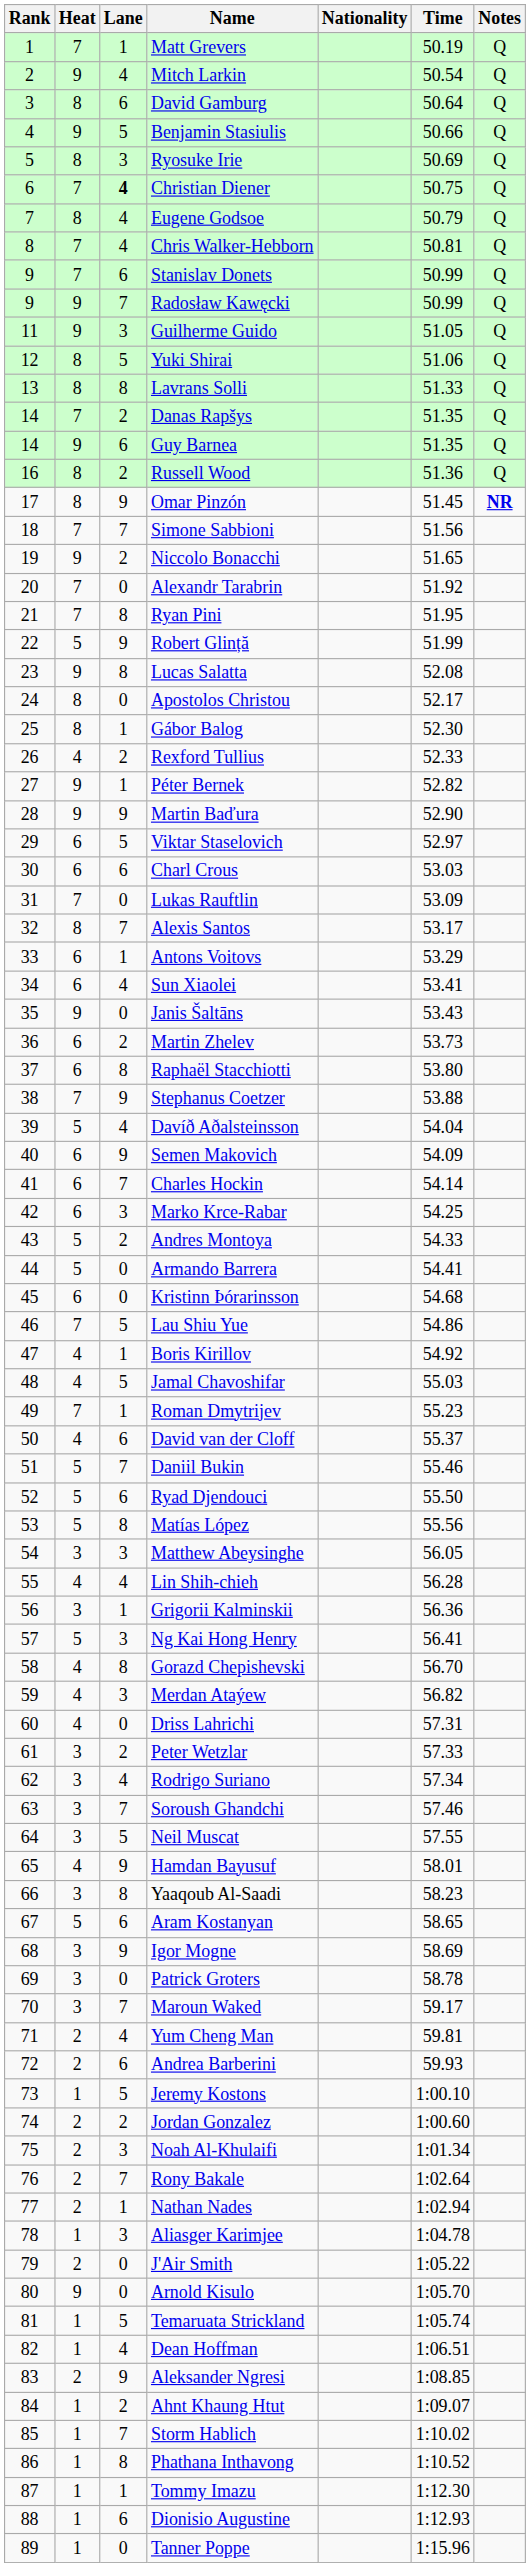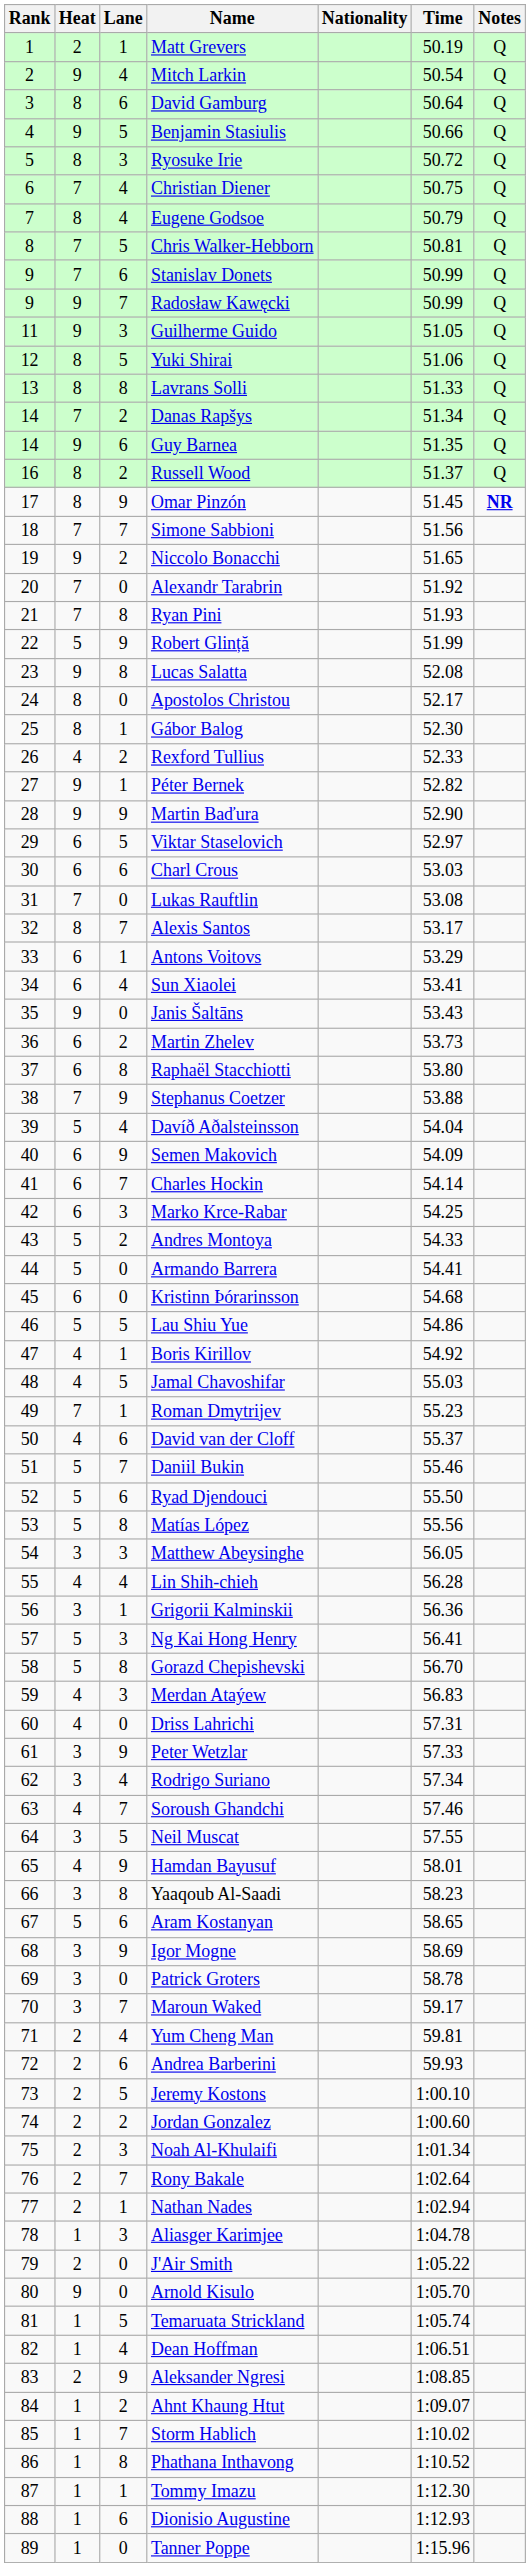Matt Grevers | Heat: 7 -> 2
Ryosuke Irie | Time: 50.69 -> 50.72
Christian Diener | Lane: bold -> normal
Chris Walker-Hebborn | Lane: 4 -> 5
Danas Rapšys | Time: 51.35 -> 51.34
Russell Wood | Time: 51.36 -> 51.37
Ryan Pini | Time: 51.95 -> 51.93
Lukas Rauftlin | Time: 53.09 -> 53.08
Lau Shiu Yue | Heat: 7 -> 5
Gorazd Chepishevski | Heat: 4 -> 5
Merdan Ataýew | Time: 56.82 -> 56.83
Peter Wetzlar | Lane: 2 -> 9
Soroush Ghandchi | Heat: 3 -> 4
Jeremy Kostons | Heat: 1 -> 2
